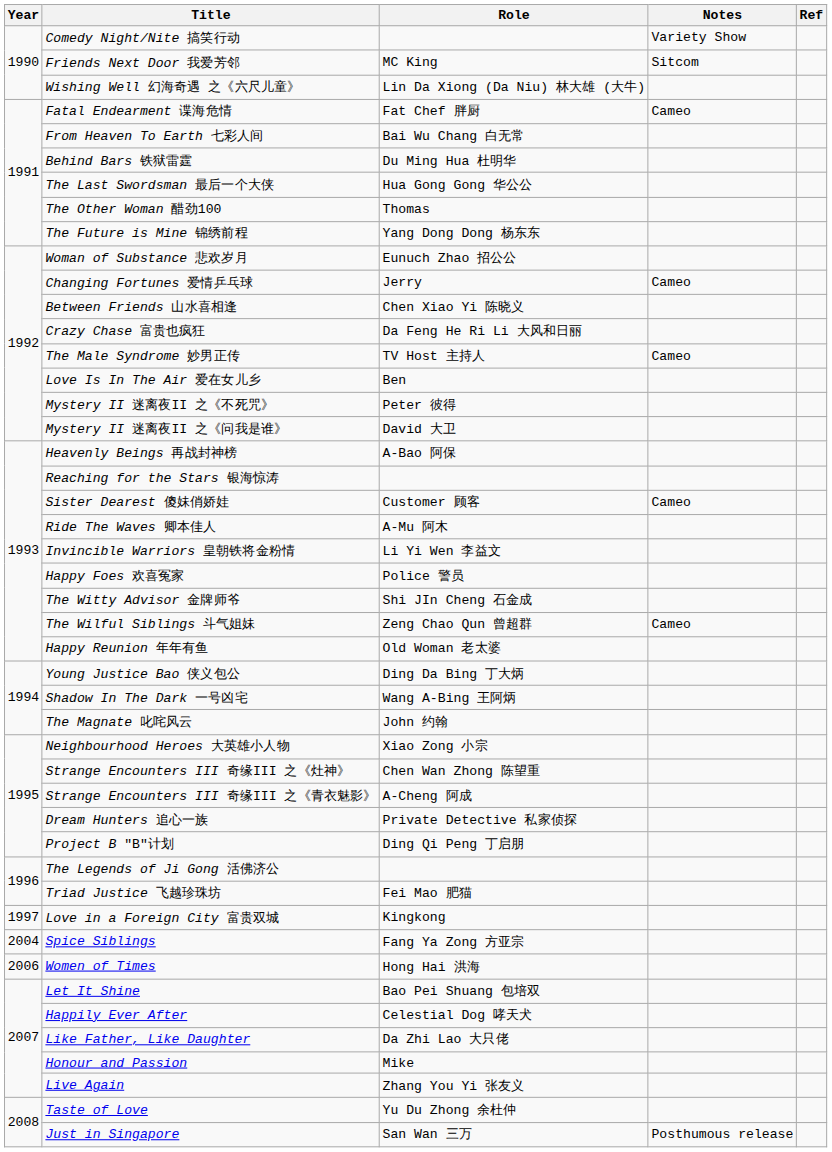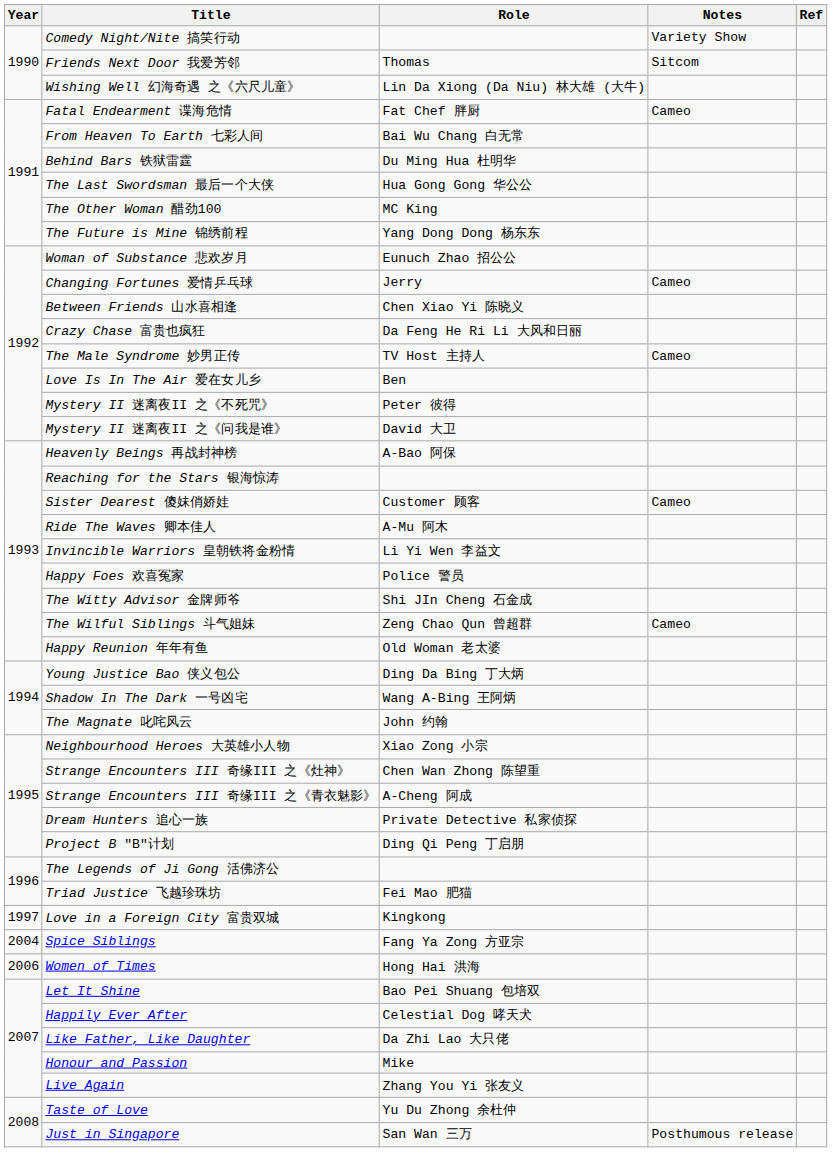Friends Next Door 我爱芳邻 | Role: MC King -> Thomas
The Other Woman 醋劲100 | Role: Thomas -> MC King
